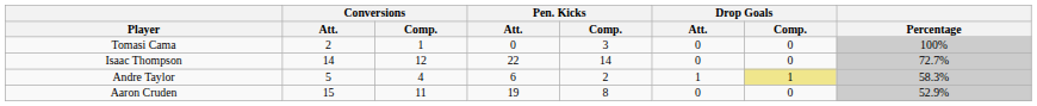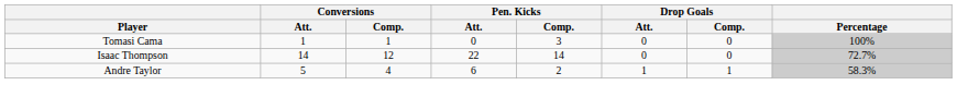Tomasi Cama | Conversions / Att.: 2 -> 1
Andre Taylor | Drop Goals / Comp.: khaki background -> no background
- row: Aaron Cruden | 15 | 11 | 19 | 8 | 0 | 0 | 52.9%
